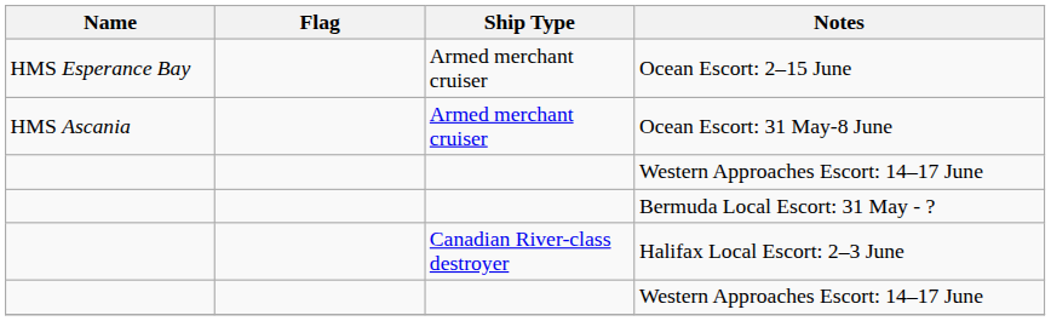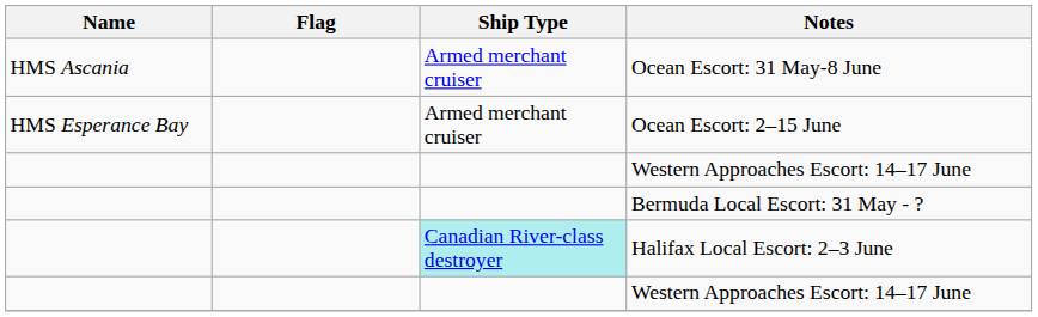rows swapped: Ocean Escort: 31 May-8 June <-> Ocean Escort: 2–15 June
Halifax Local Escort: 2–3 June | Ship Type: no background -> paleturquoise background
